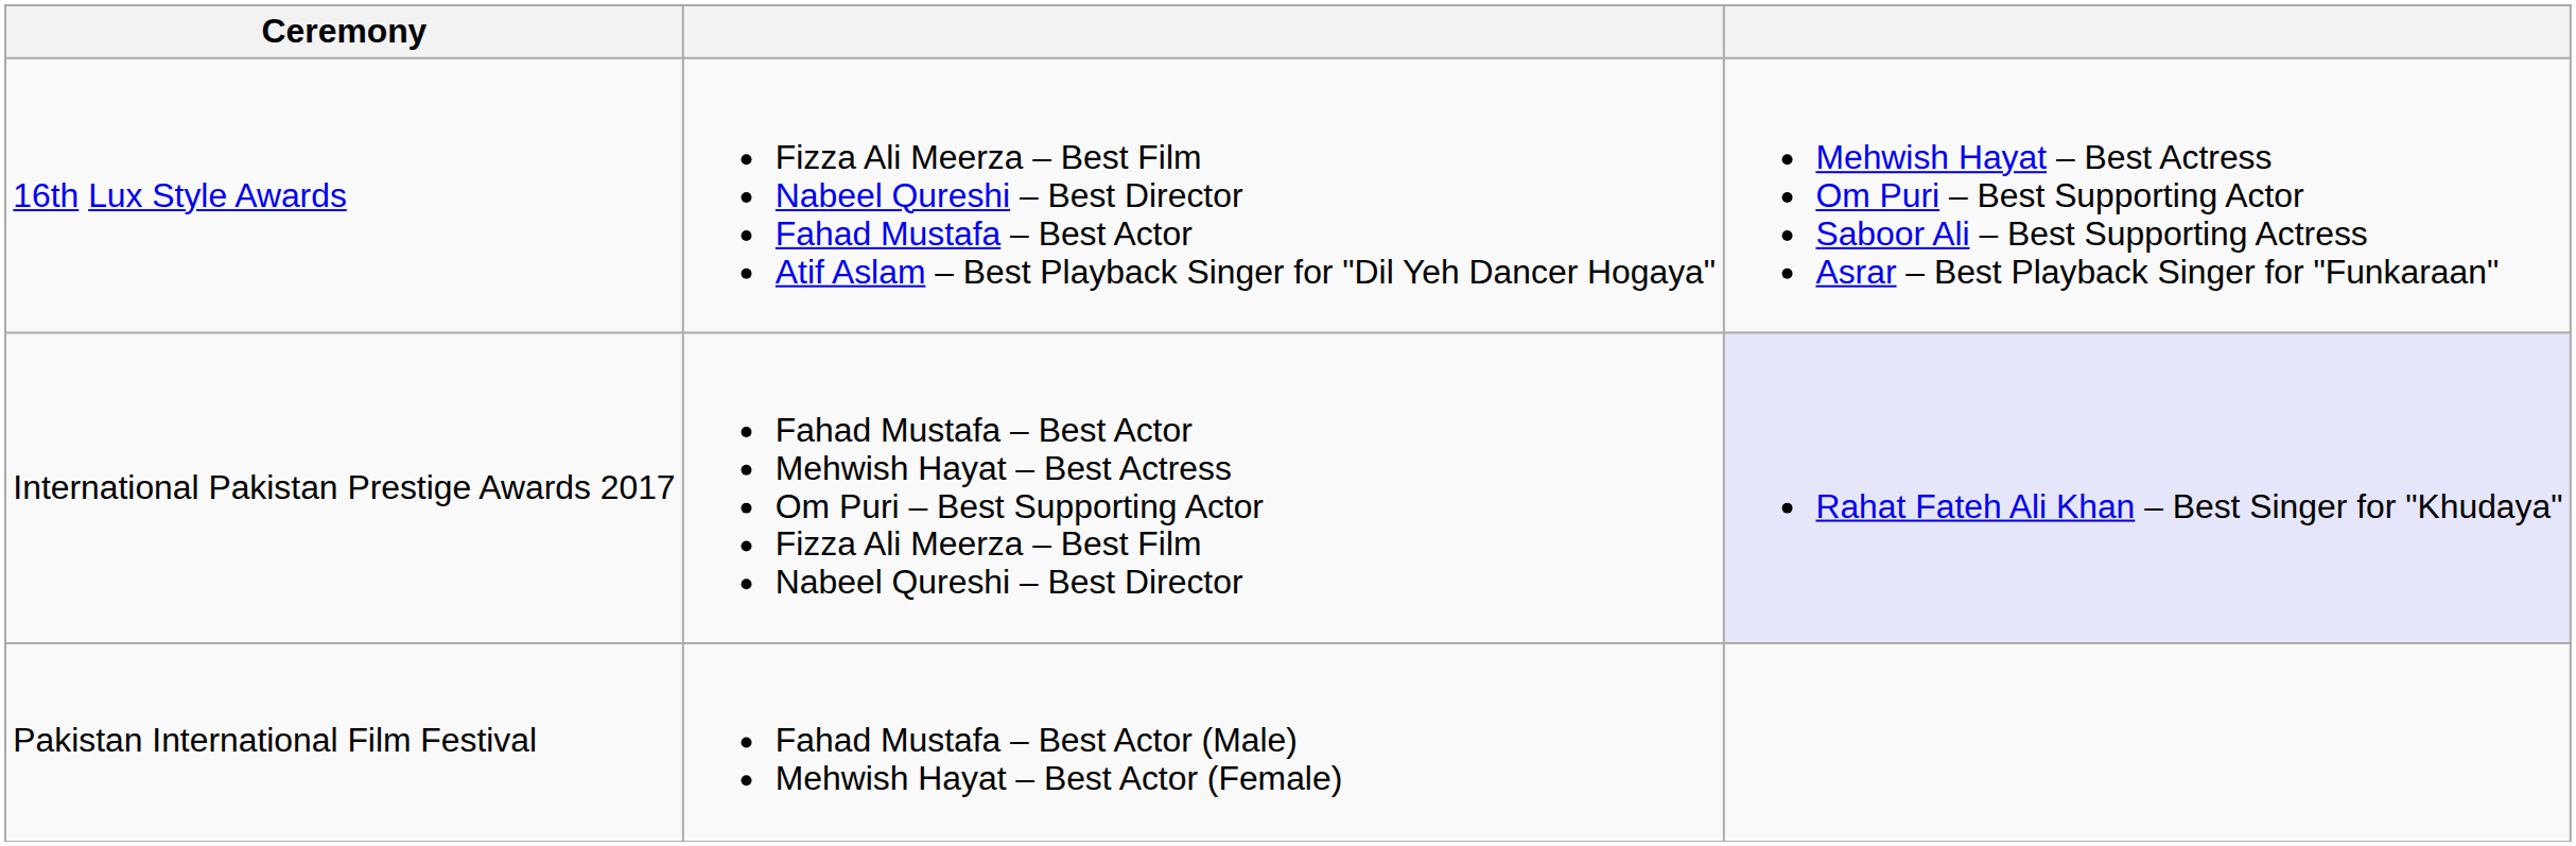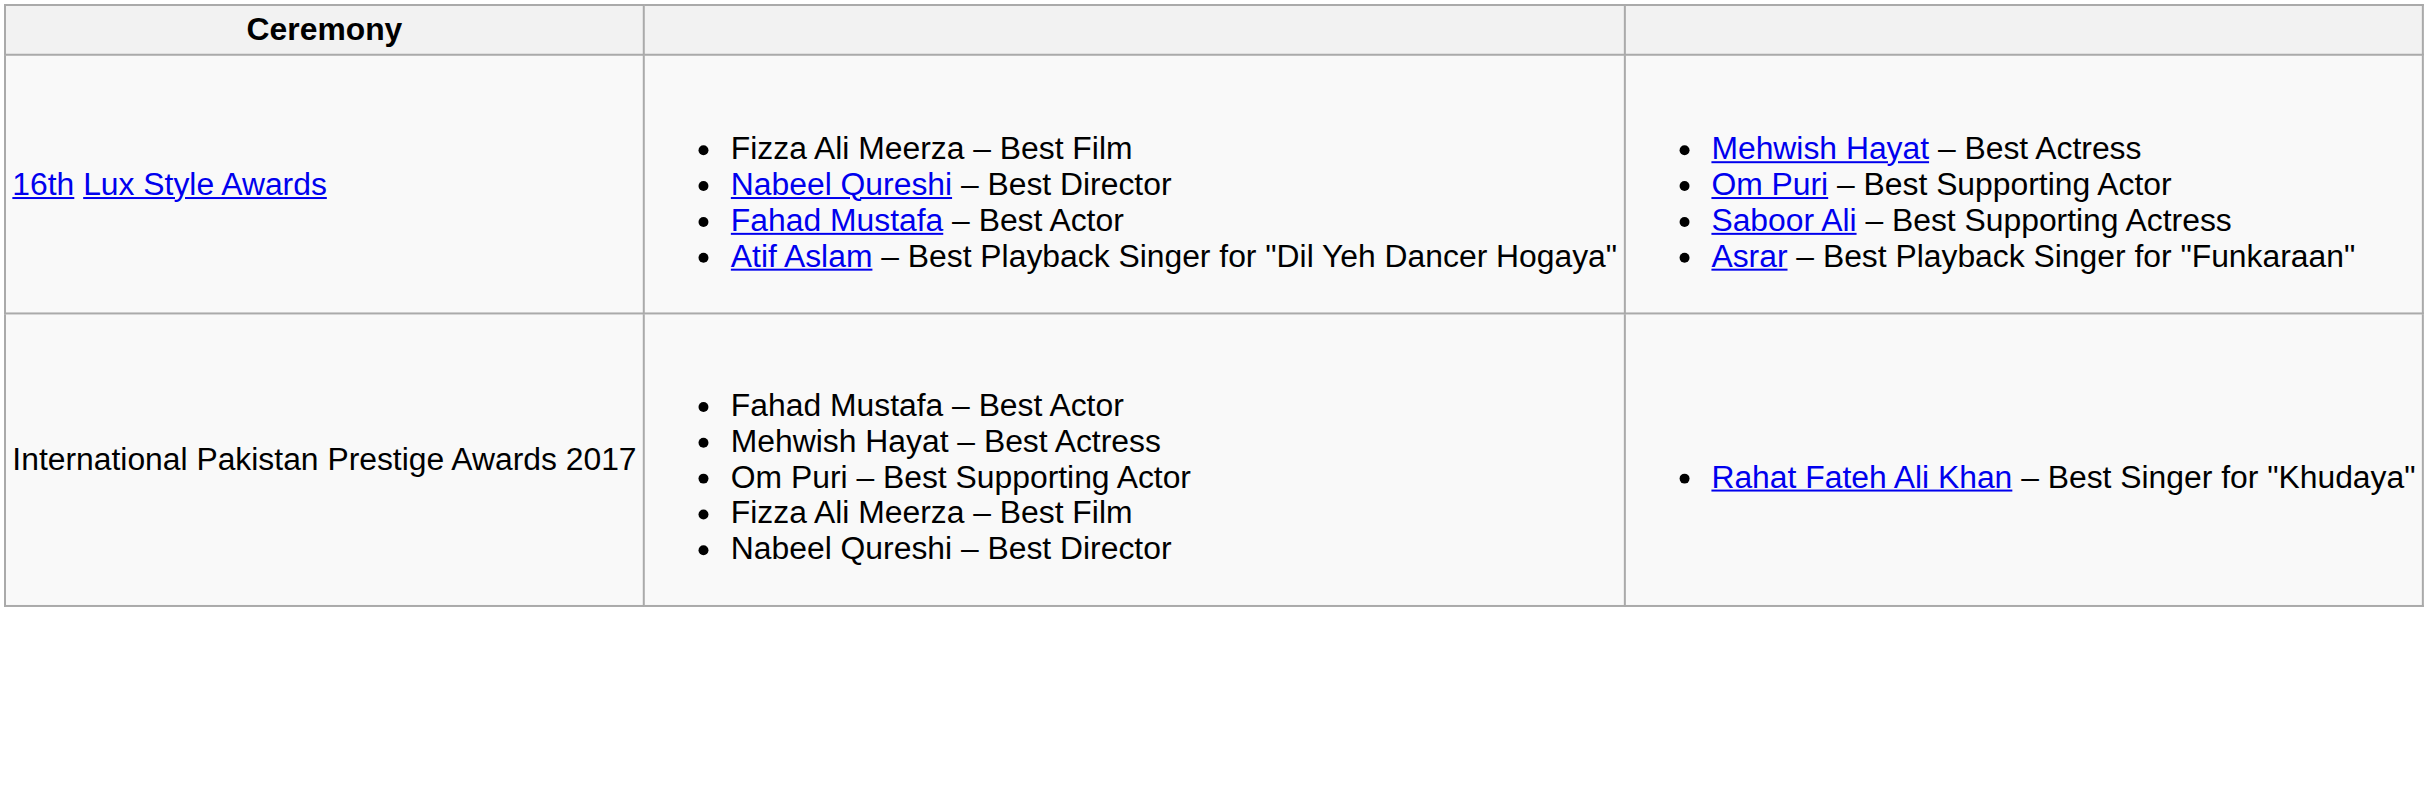International Pakistan Prestige Awards 2017 | column 3: lavender background -> no background
- row: Pakistan International Film Festival | Fahad Mustafa – Best Actor (Male) Mehwish Hayat – Best Actor (Female)
